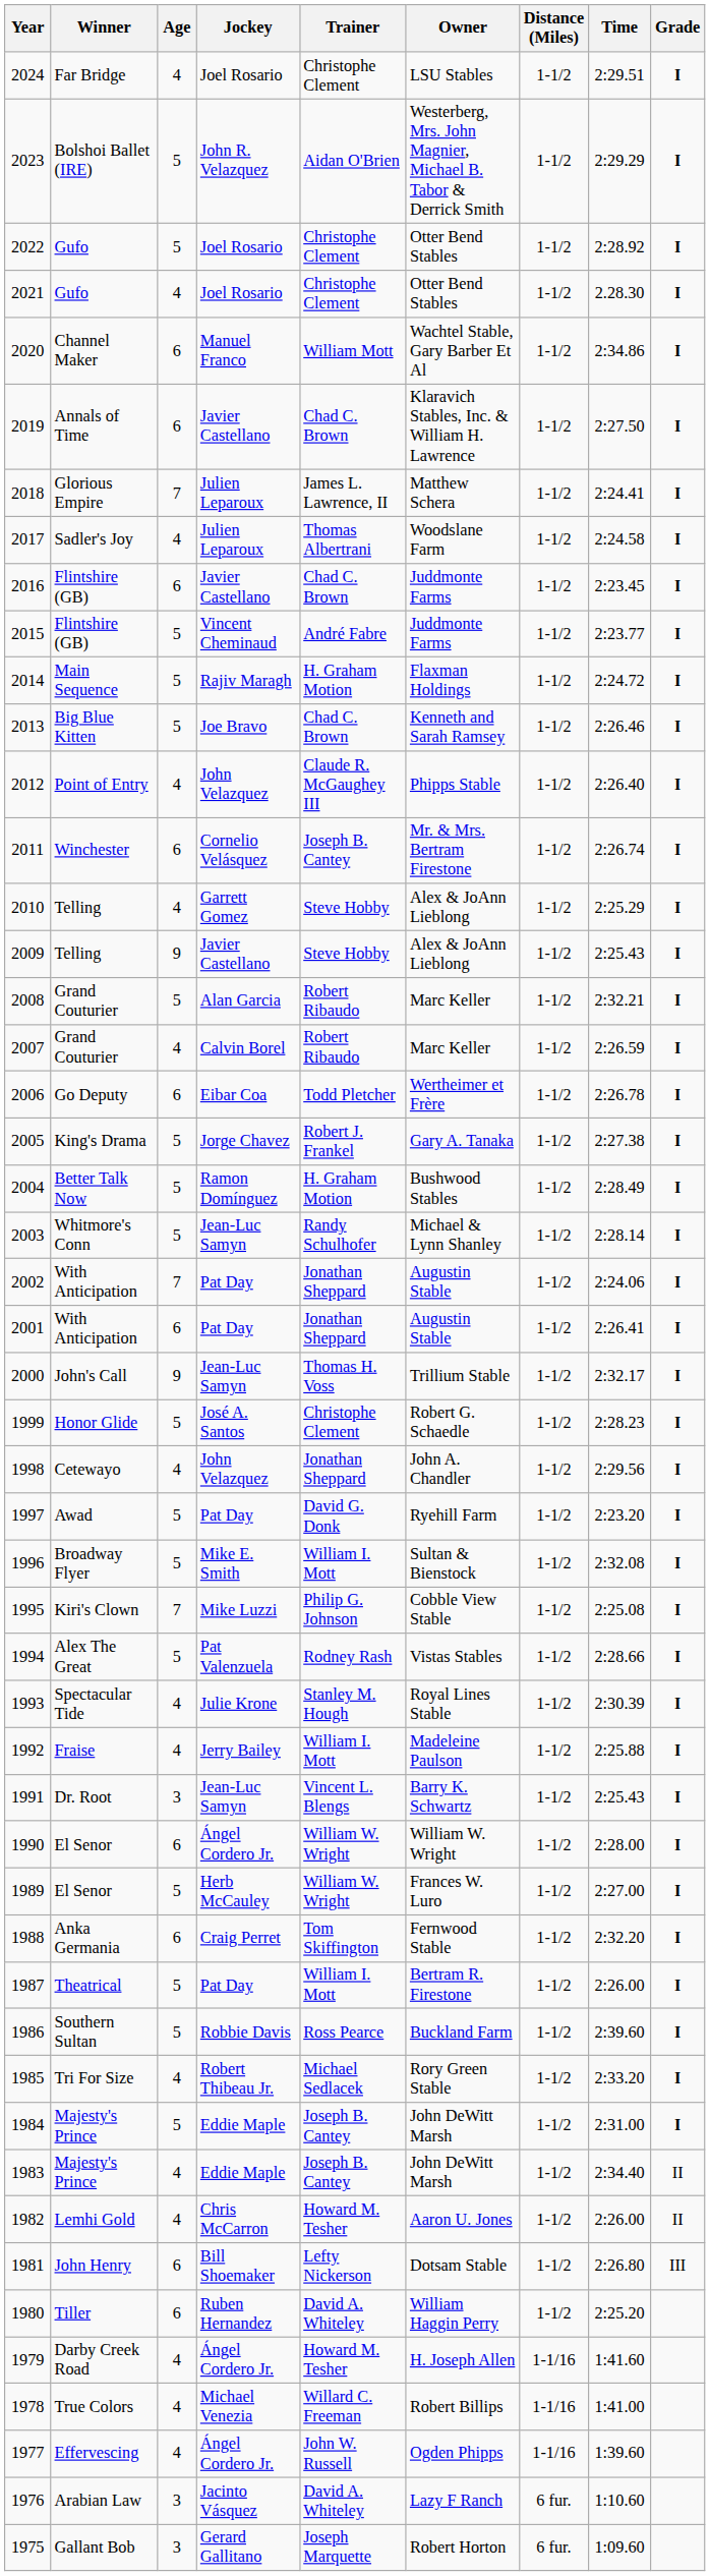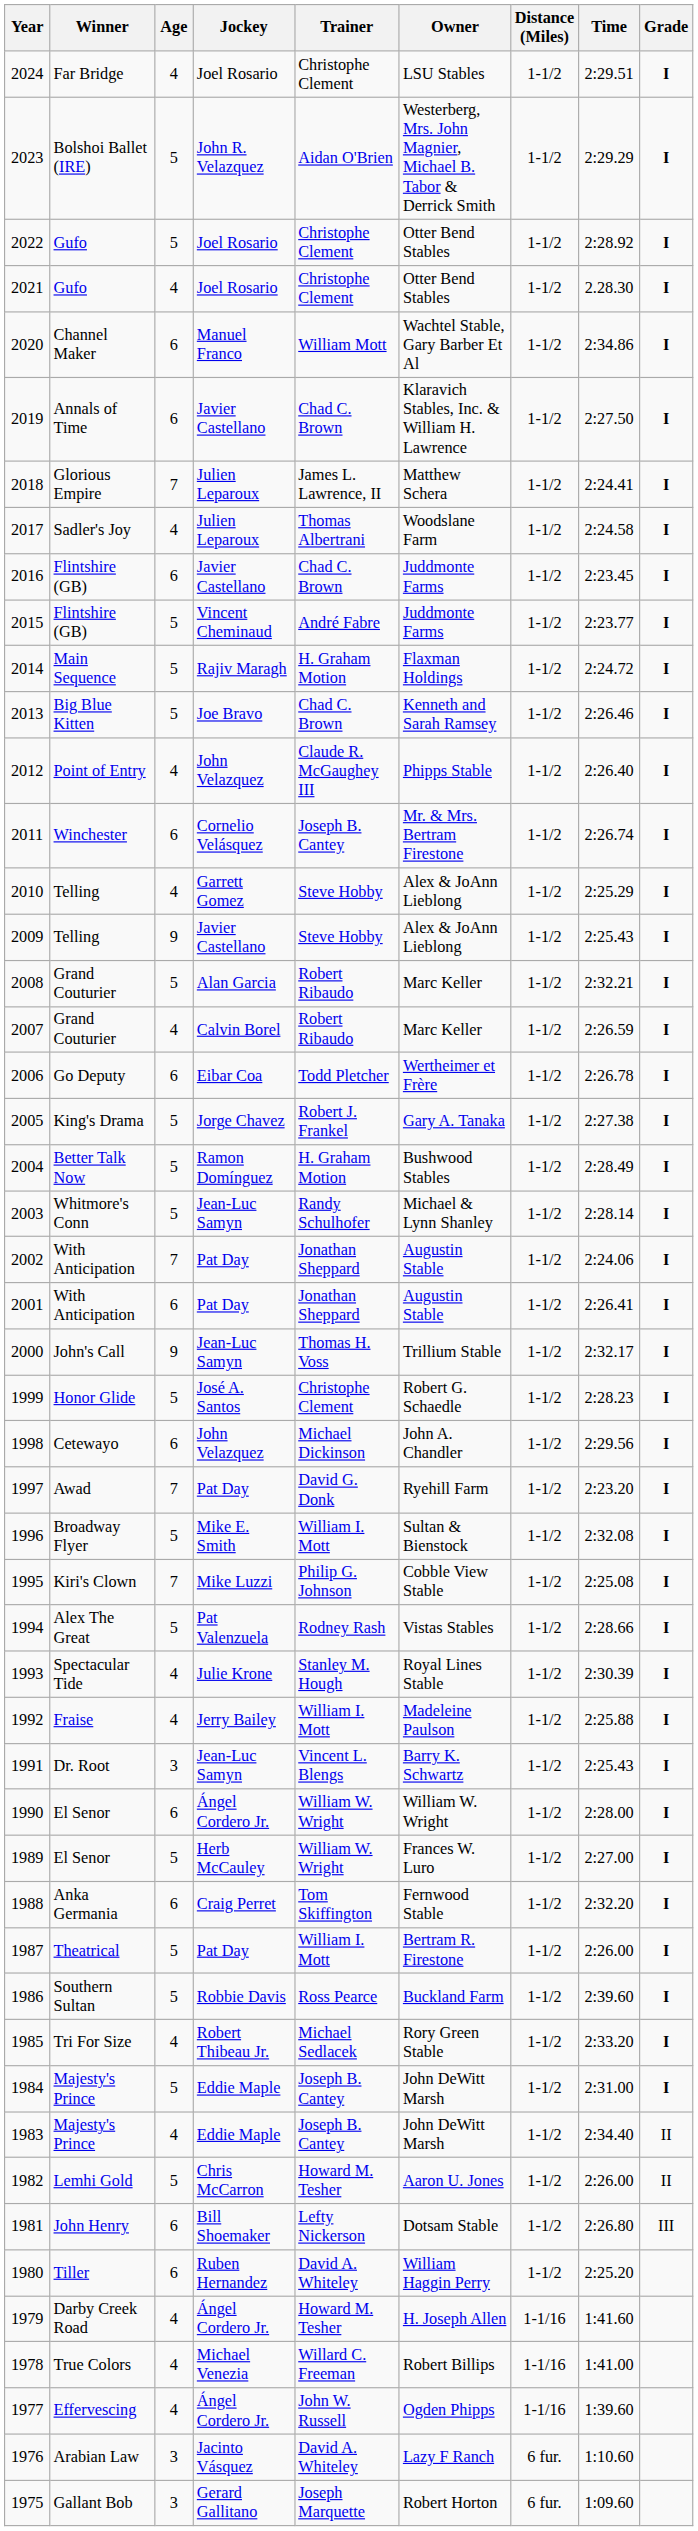1998 | Age: 4 -> 6
1998 | Trainer: Jonathan Sheppard -> Michael Dickinson
1997 | Age: 5 -> 7
1982 | Age: 4 -> 5
